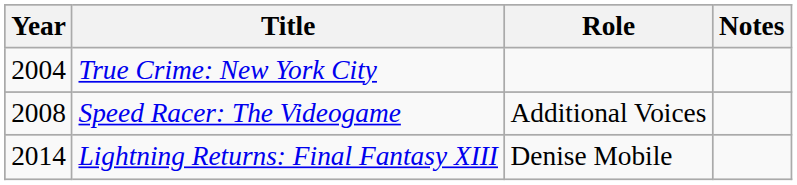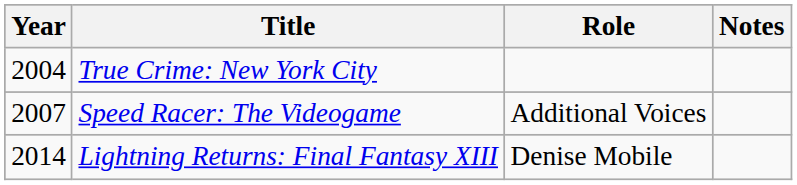Speed Racer: The Videogame | Year: 2008 -> 2007
